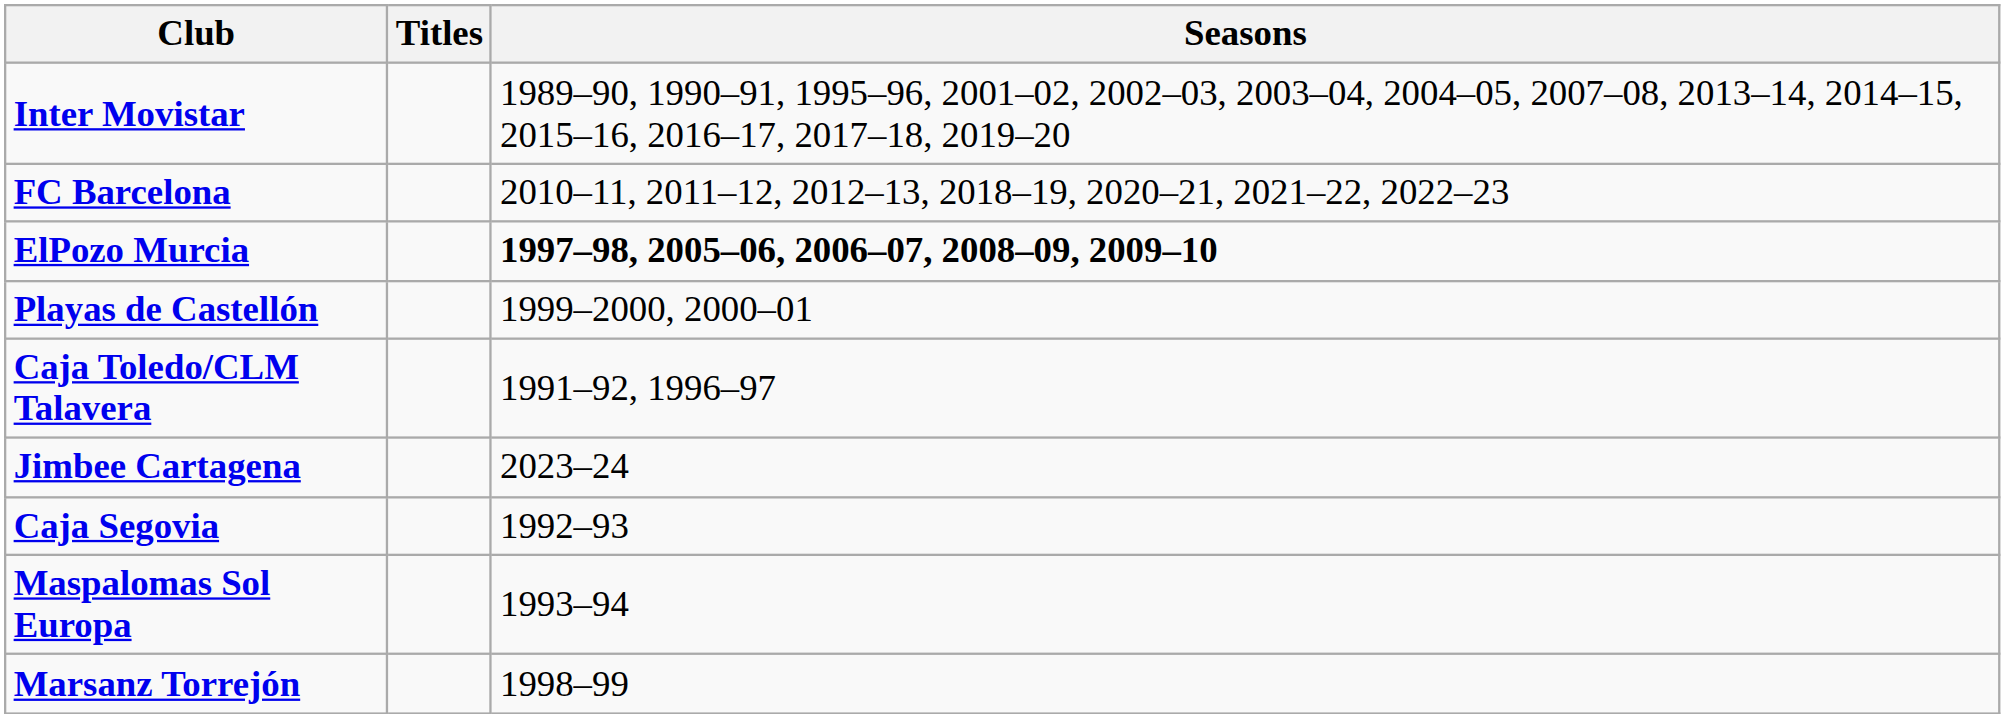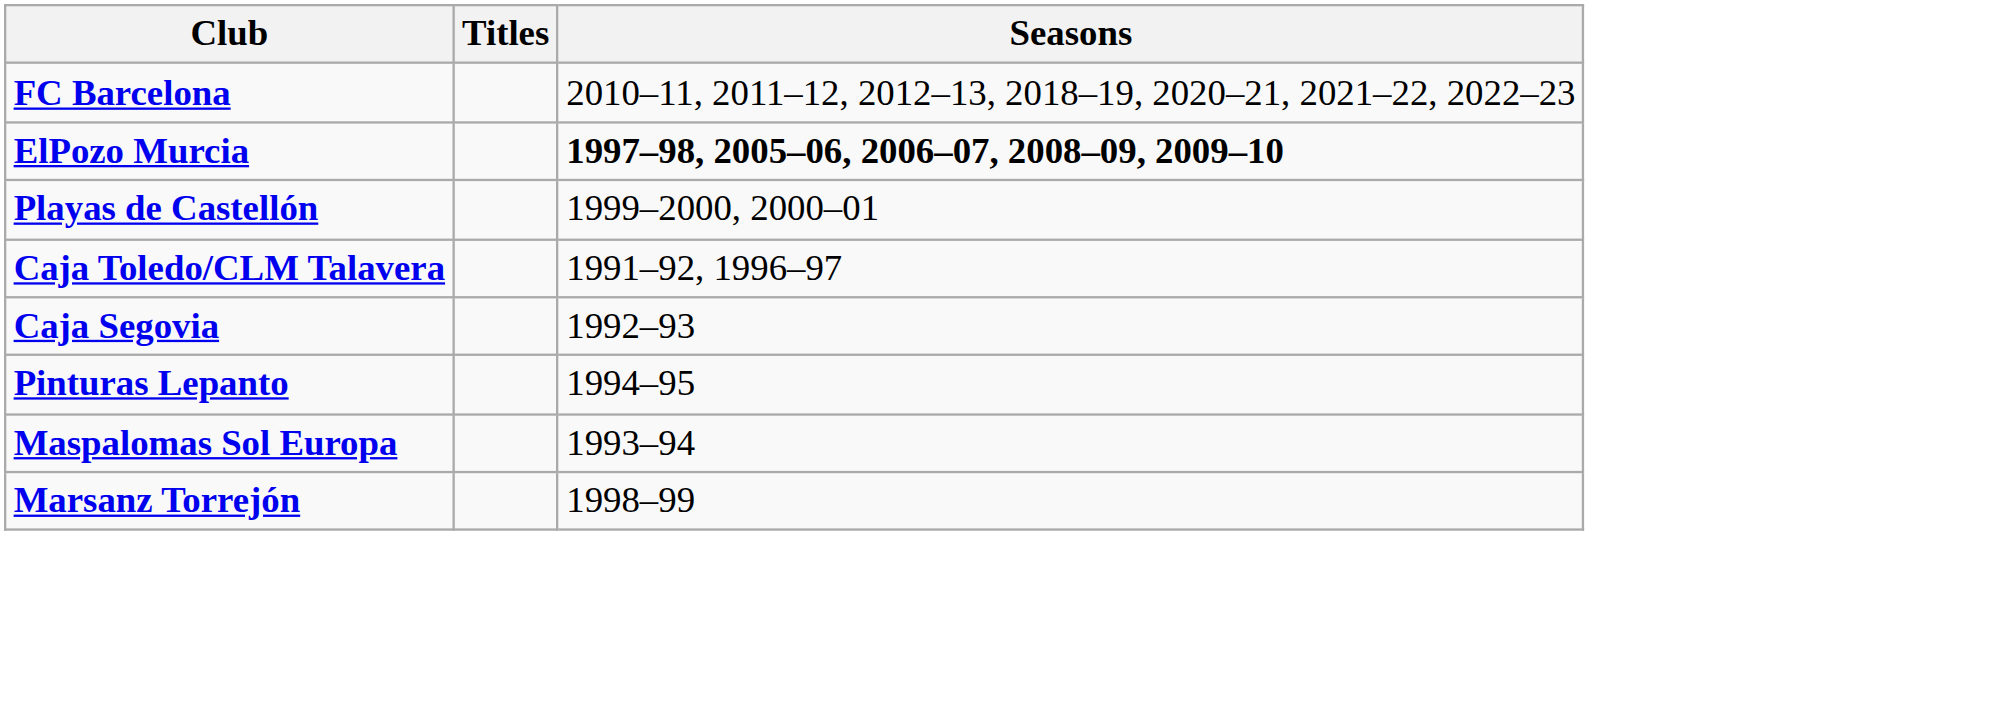- row: Inter Movistar | 1989–90, 1990–91, 1995–96, 2001–02, 2002–03, 2003–04, 2004–05, 2007–08, 2013–14, 2014–15, 2015–16, 2016–17, 2017–18, 2019–20
- row: Jimbee Cartagena | 2023–24
+ row: Pinturas Lepanto | 1994–95
